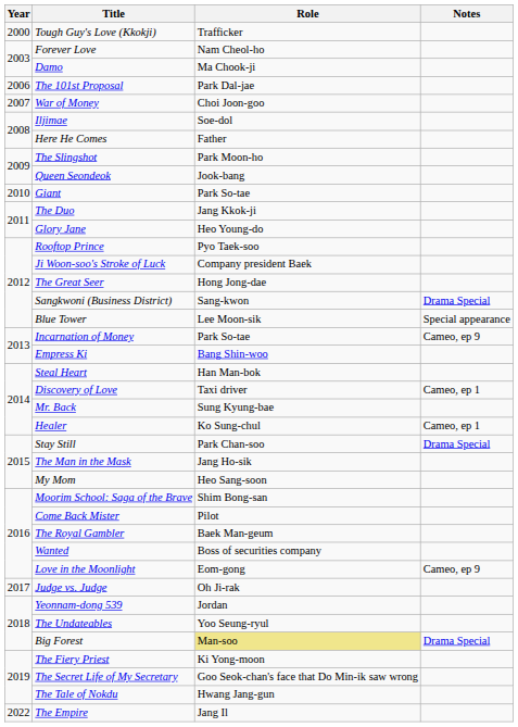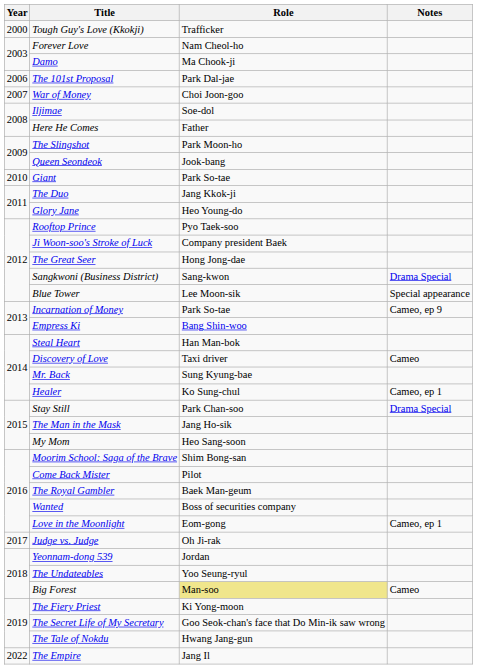Discovery of Love | Notes: Cameo, ep 1 -> Cameo
Love in the Moonlight | Notes: Cameo, ep 9 -> Cameo, ep 1
Big Forest | Notes: Drama Special -> Cameo
